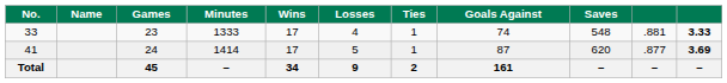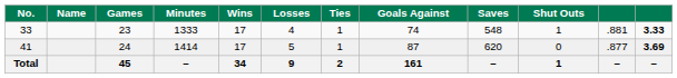+ column: Shut Outs | 1 | 0 | 1
